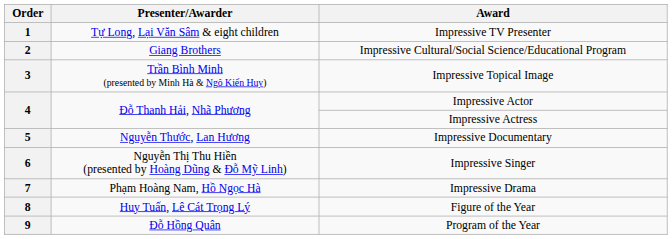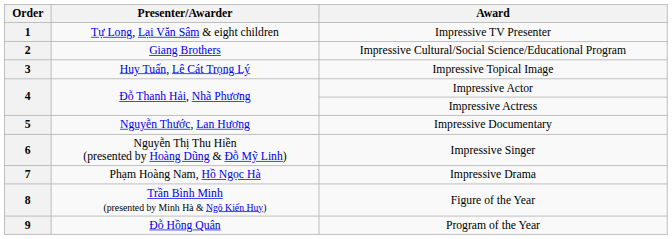3 | Presenter/Awarder: Trần Bình Minh (presented by Minh Hà & Ngô Kiến Huy) -> Huy Tuấn, Lê Cát Trọng Lý
8 | Presenter/Awarder: Huy Tuấn, Lê Cát Trọng Lý -> Trần Bình Minh (presented by Minh Hà & Ngô Kiến Huy)
